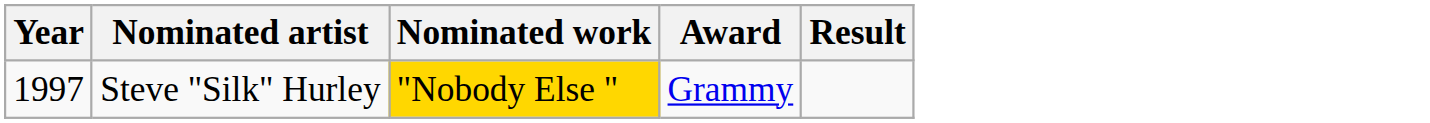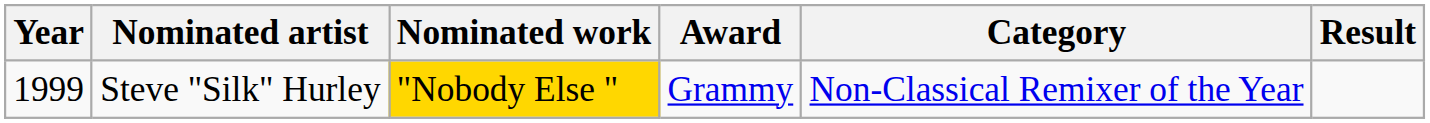+ column: Category | Non-Classical Remixer of the Year
Steve "Silk" Hurley | Year: 1997 -> 1999
